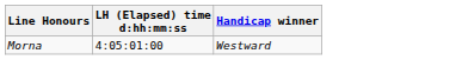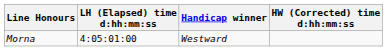+ column: HW (Corrected) time d:hh:mm:ss
